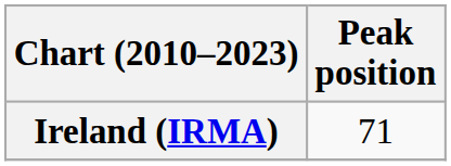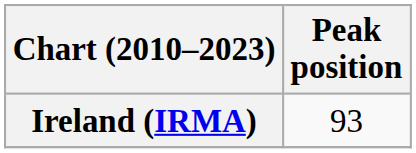Ireland (IRMA) | Peak position: 71 -> 93
